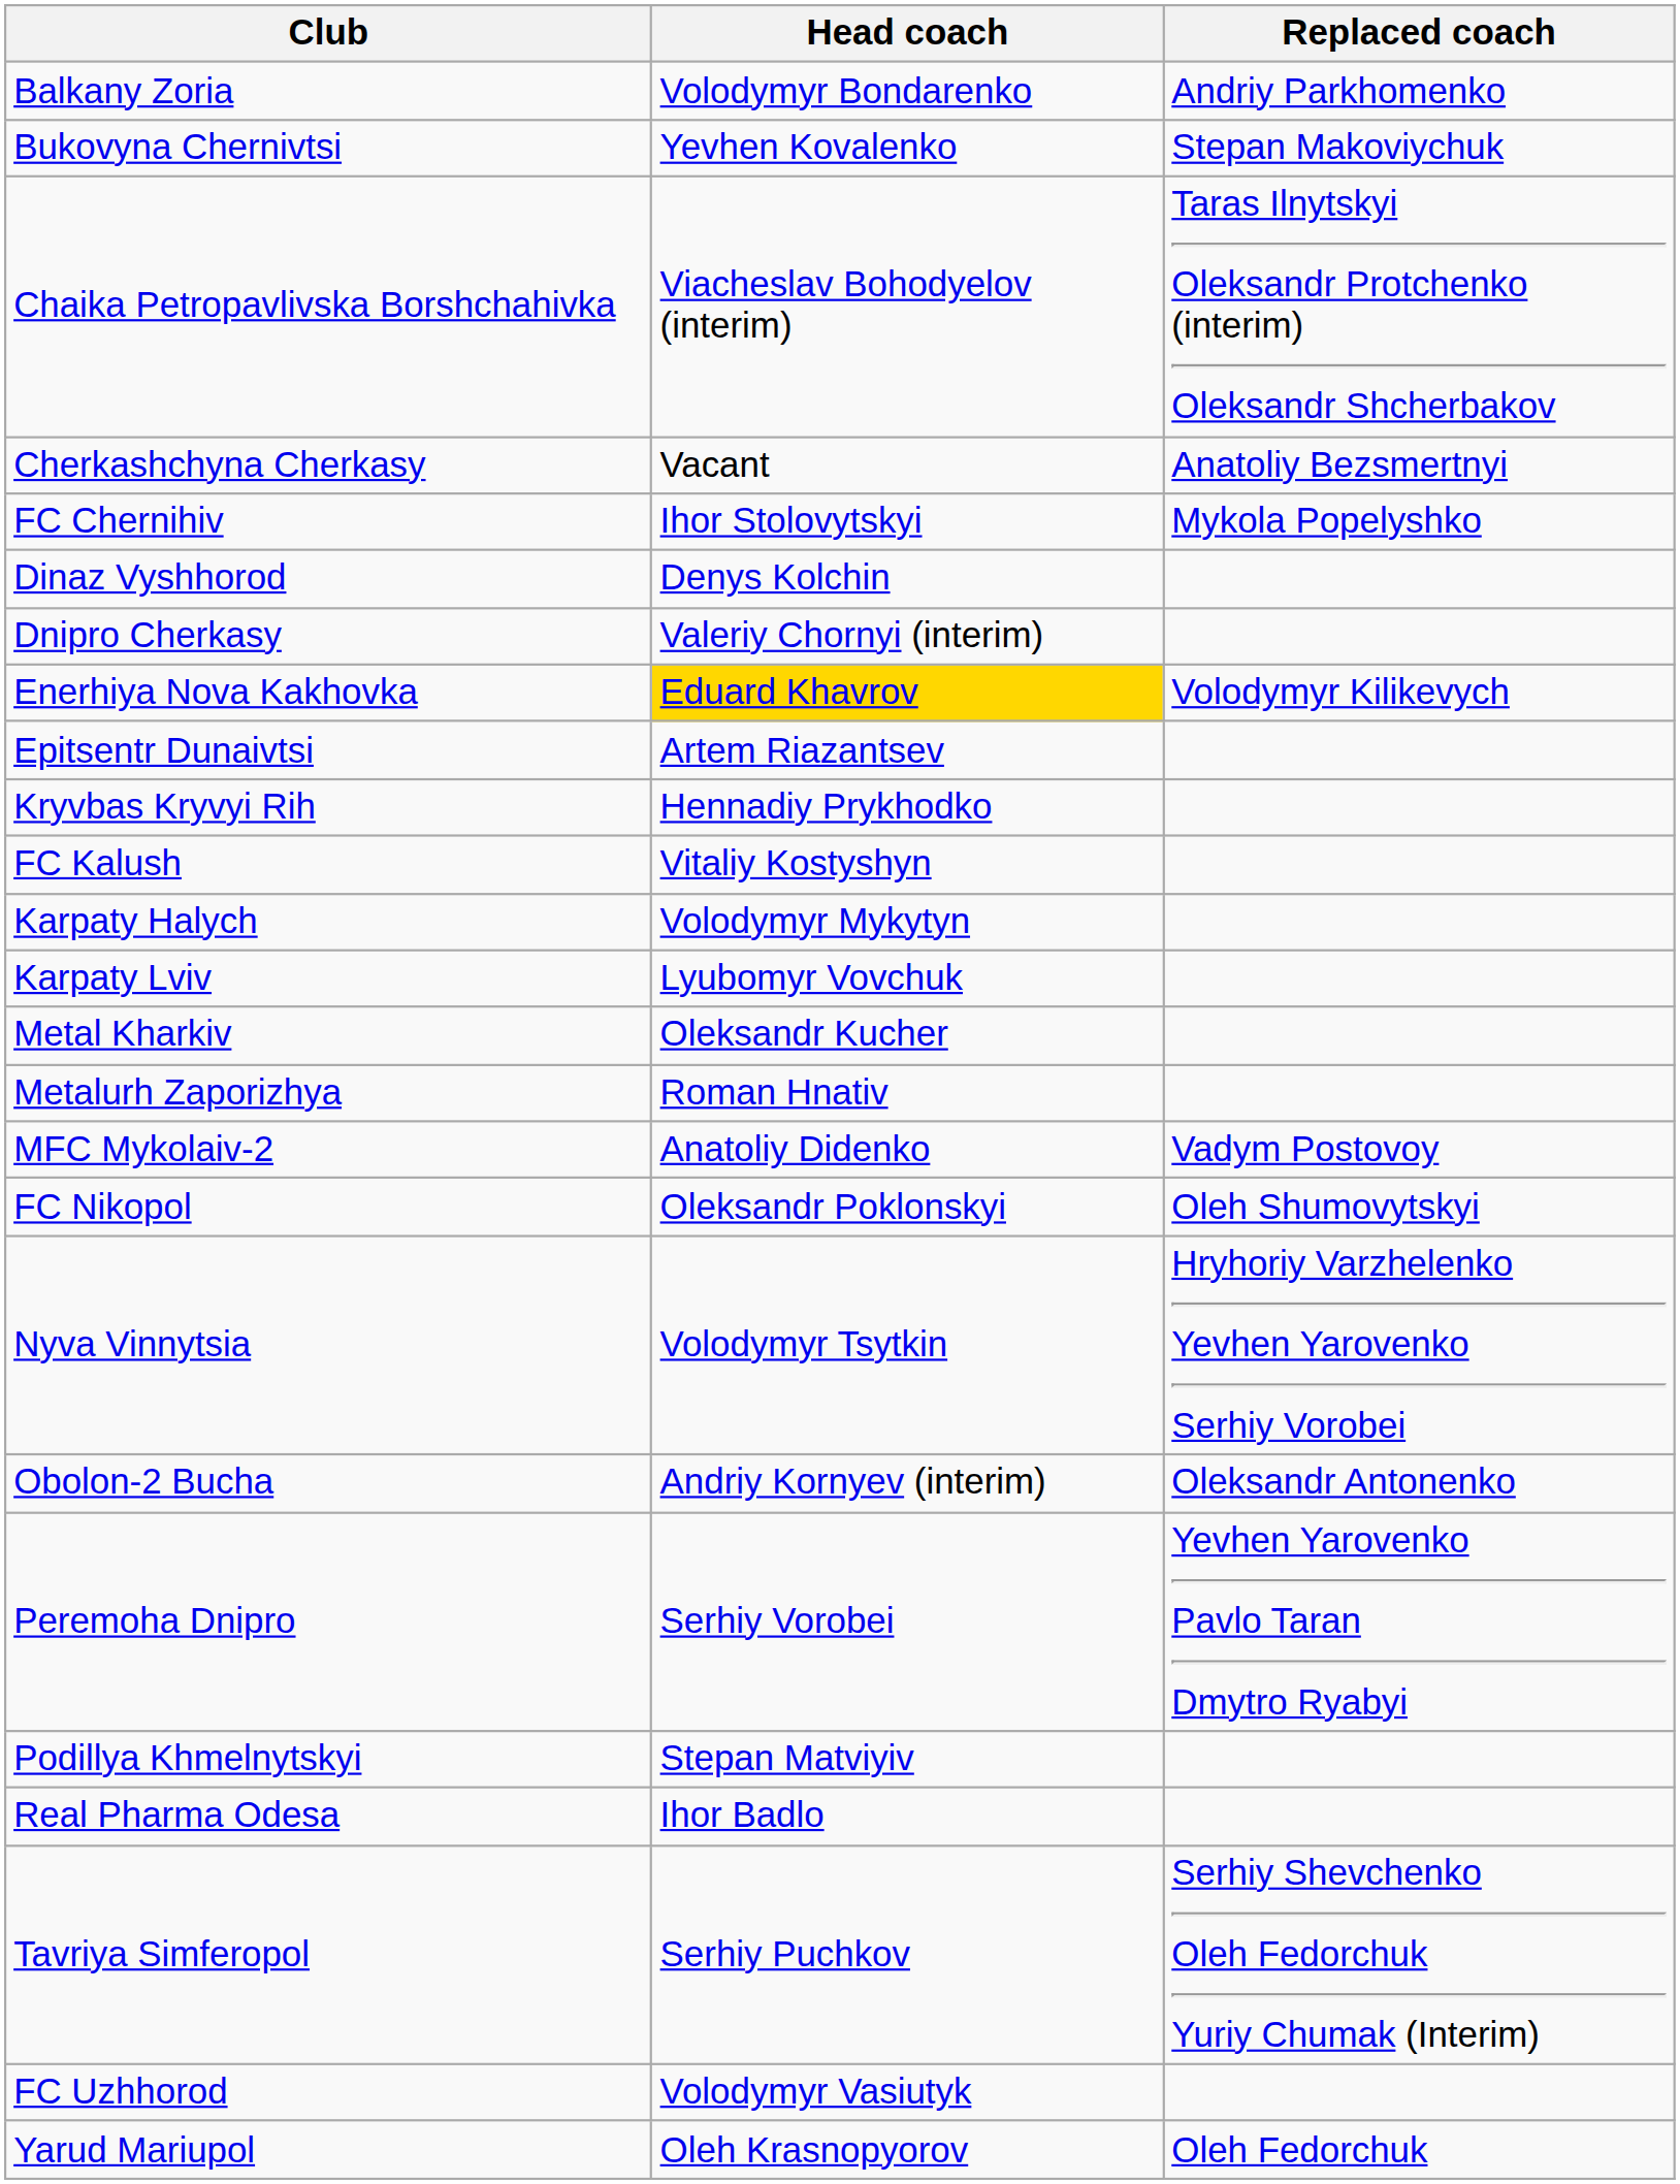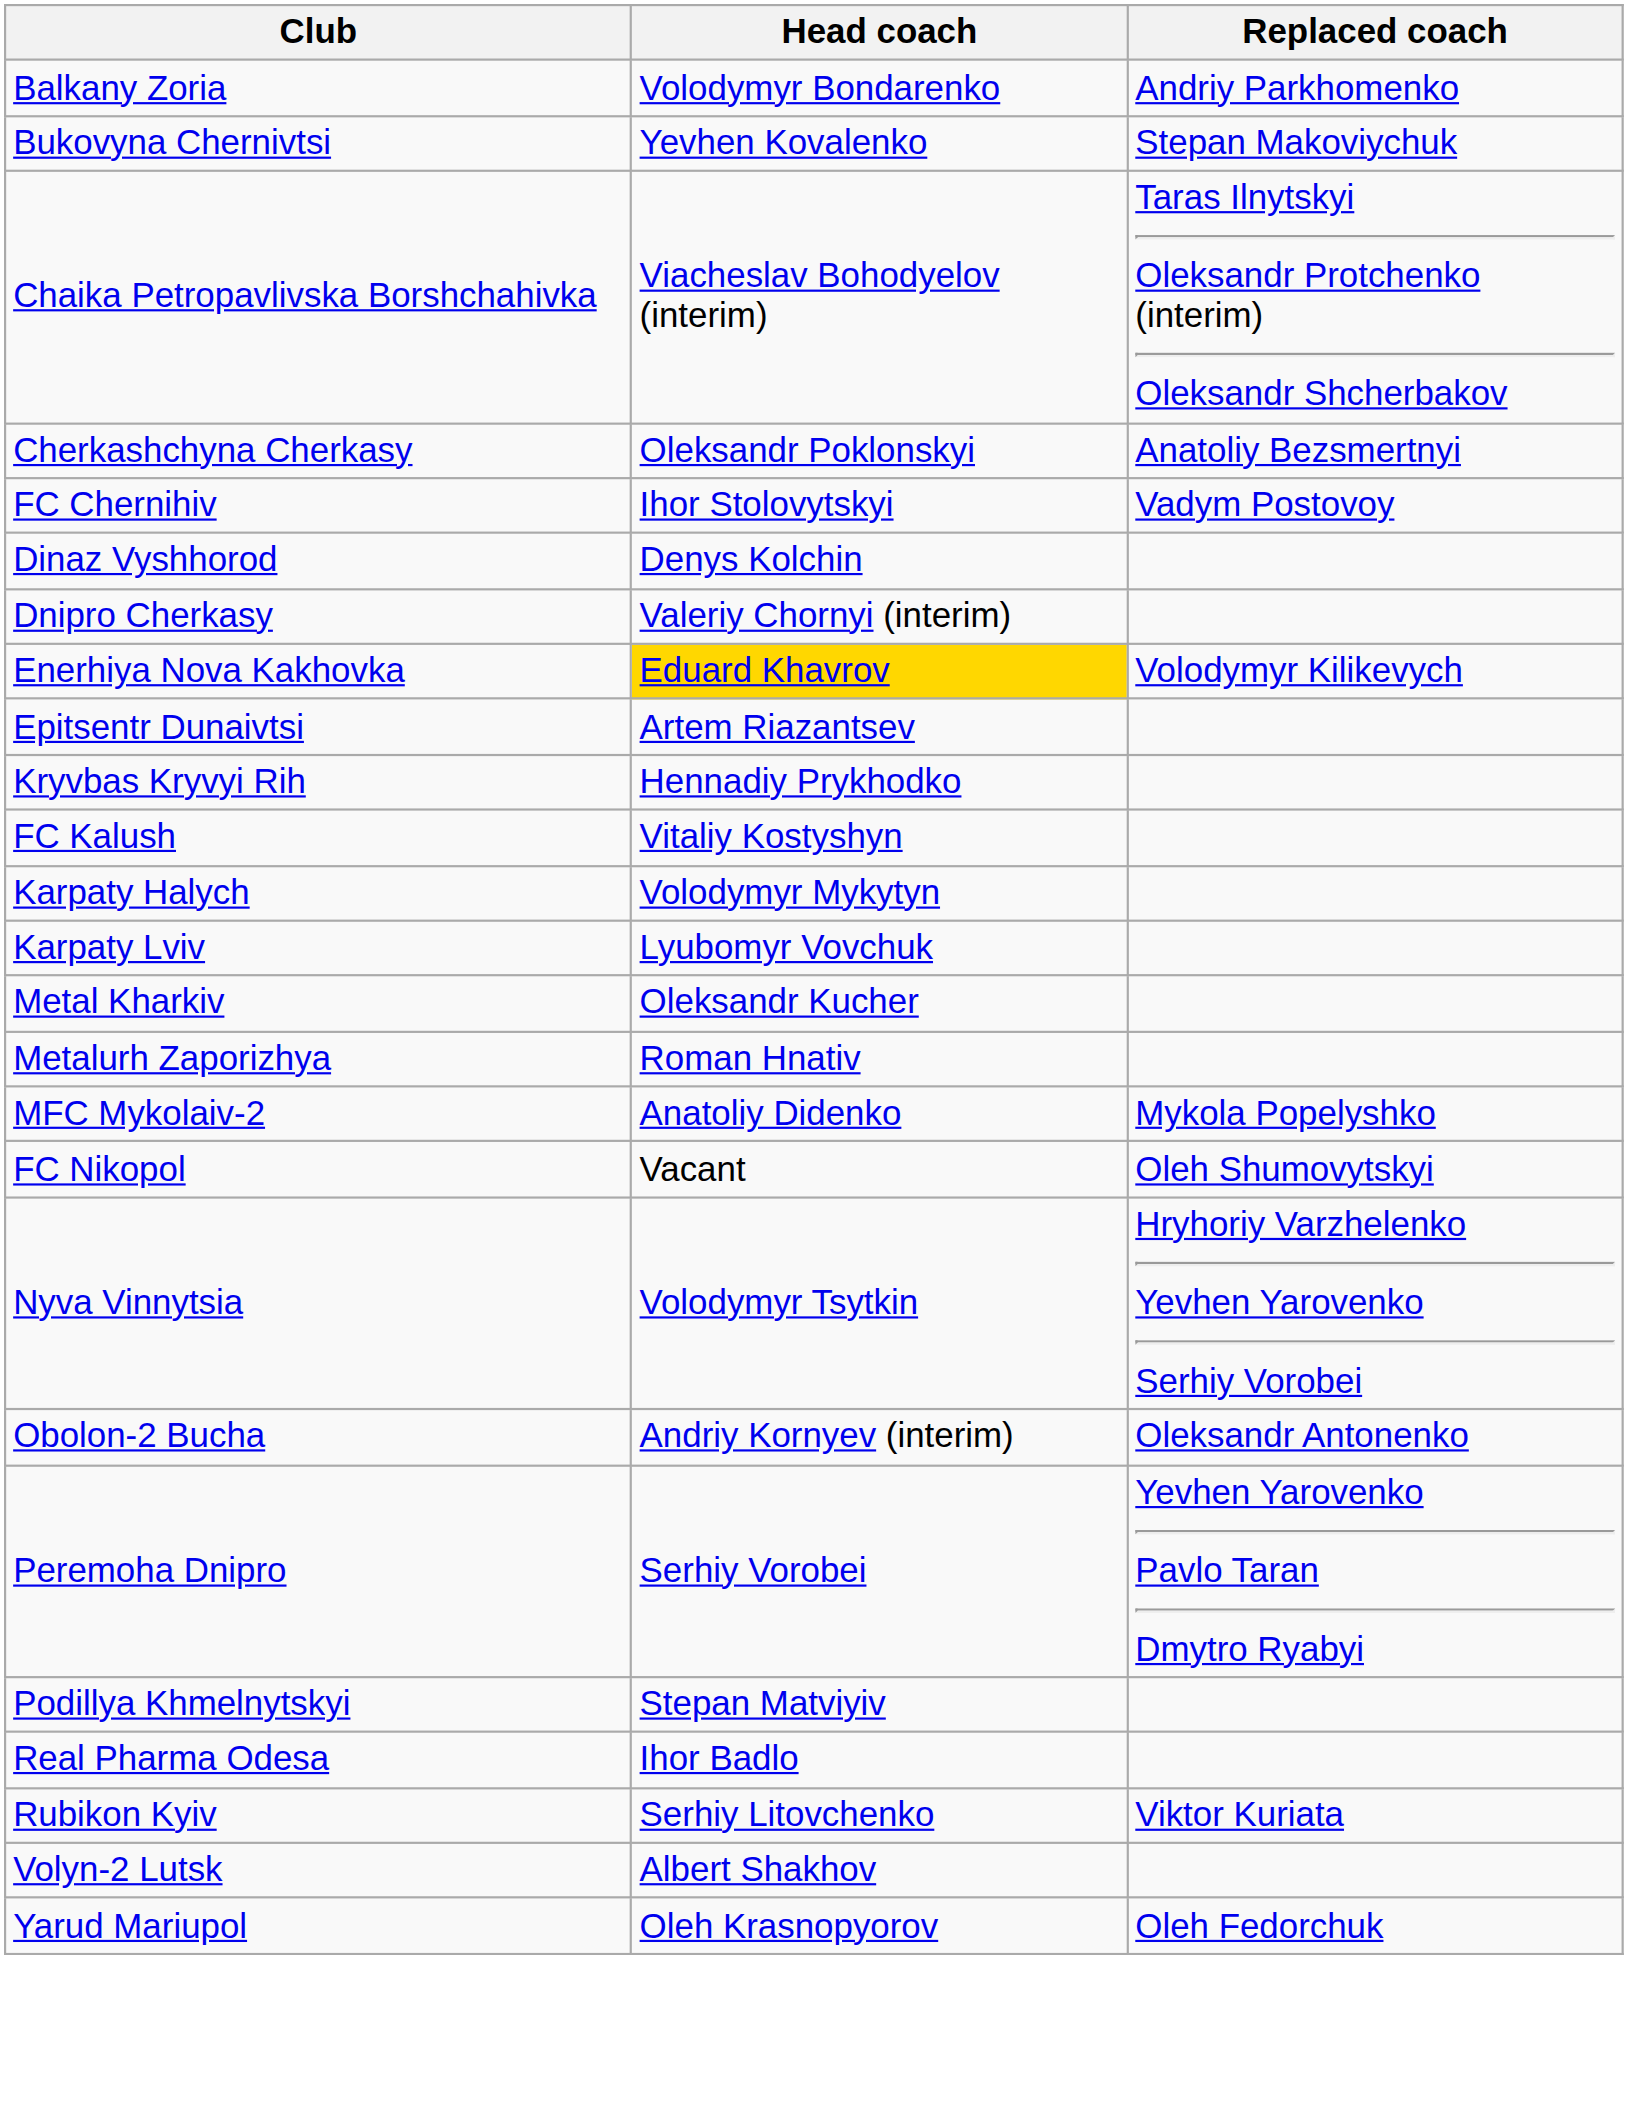Cherkashchyna Cherkasy | Head coach: Vacant -> Oleksandr Poklonskyi
FC Chernihiv | Replaced coach: Mykola Popelyshko -> Vadym Postovoy
MFC Mykolaiv-2 | Replaced coach: Vadym Postovoy -> Mykola Popelyshko
FC Nikopol | Head coach: Oleksandr Poklonskyi -> Vacant
+ row: Rubikon Kyiv | Serhiy Litovchenko | Viktor Kuriata
- row: Tavriya Simferopol | Serhiy Puchkov | Serhiy Shevchenko Oleh Fedorchuk Yuriy Chumak (Interim)
- row: FC Uzhhorod | Volodymyr Vasiutyk
+ row: Volyn-2 Lutsk | Albert Shakhov
